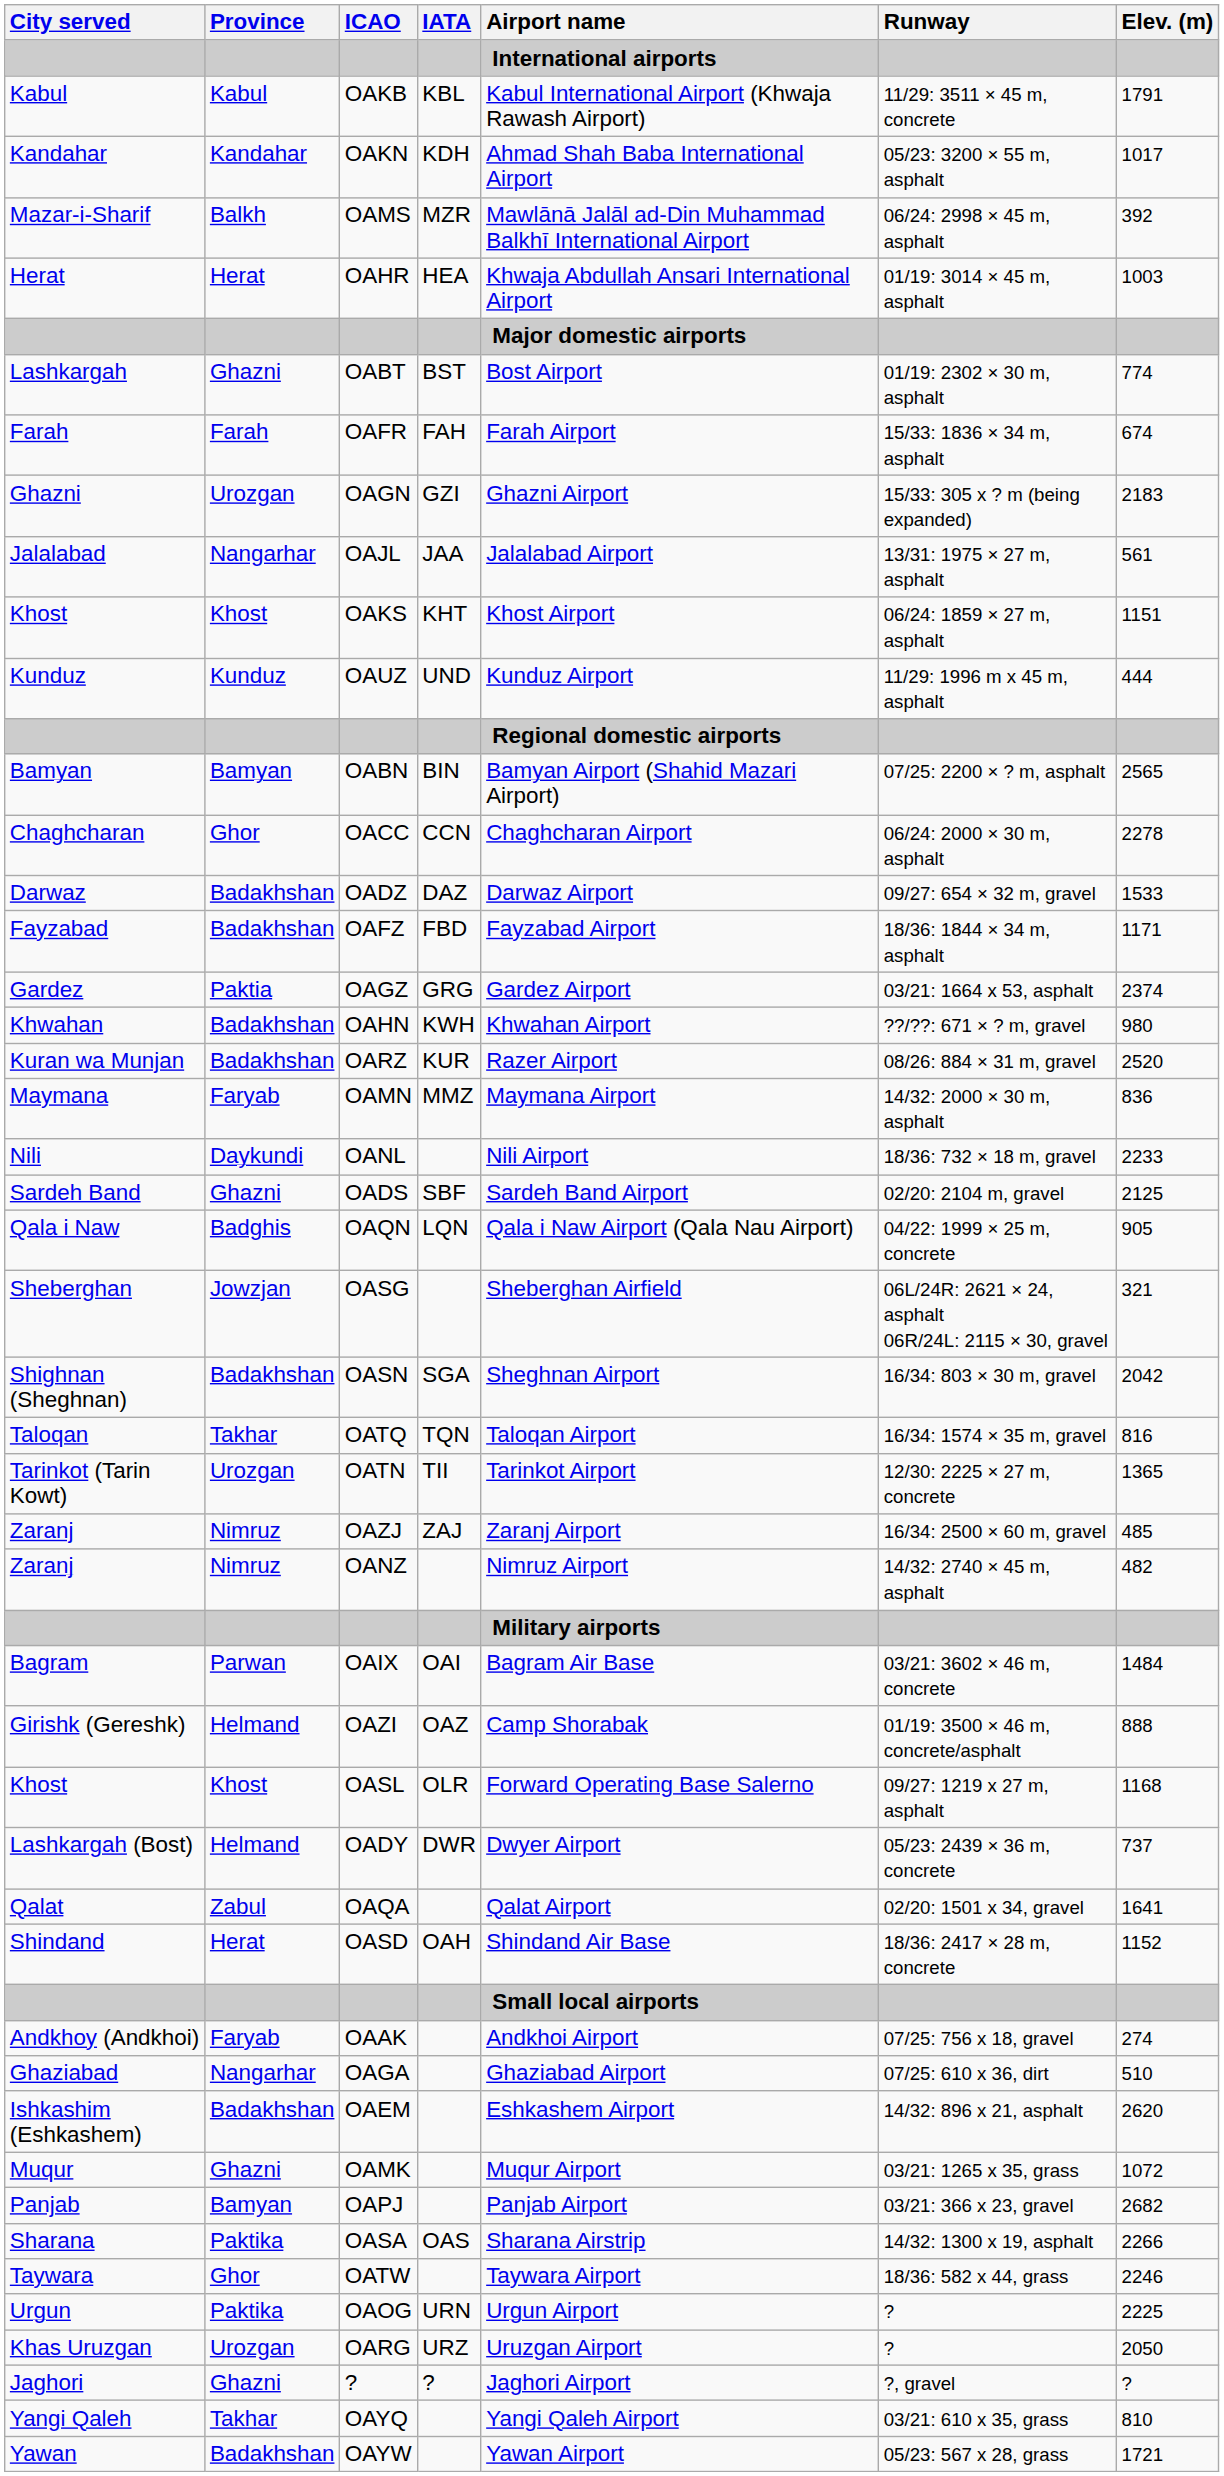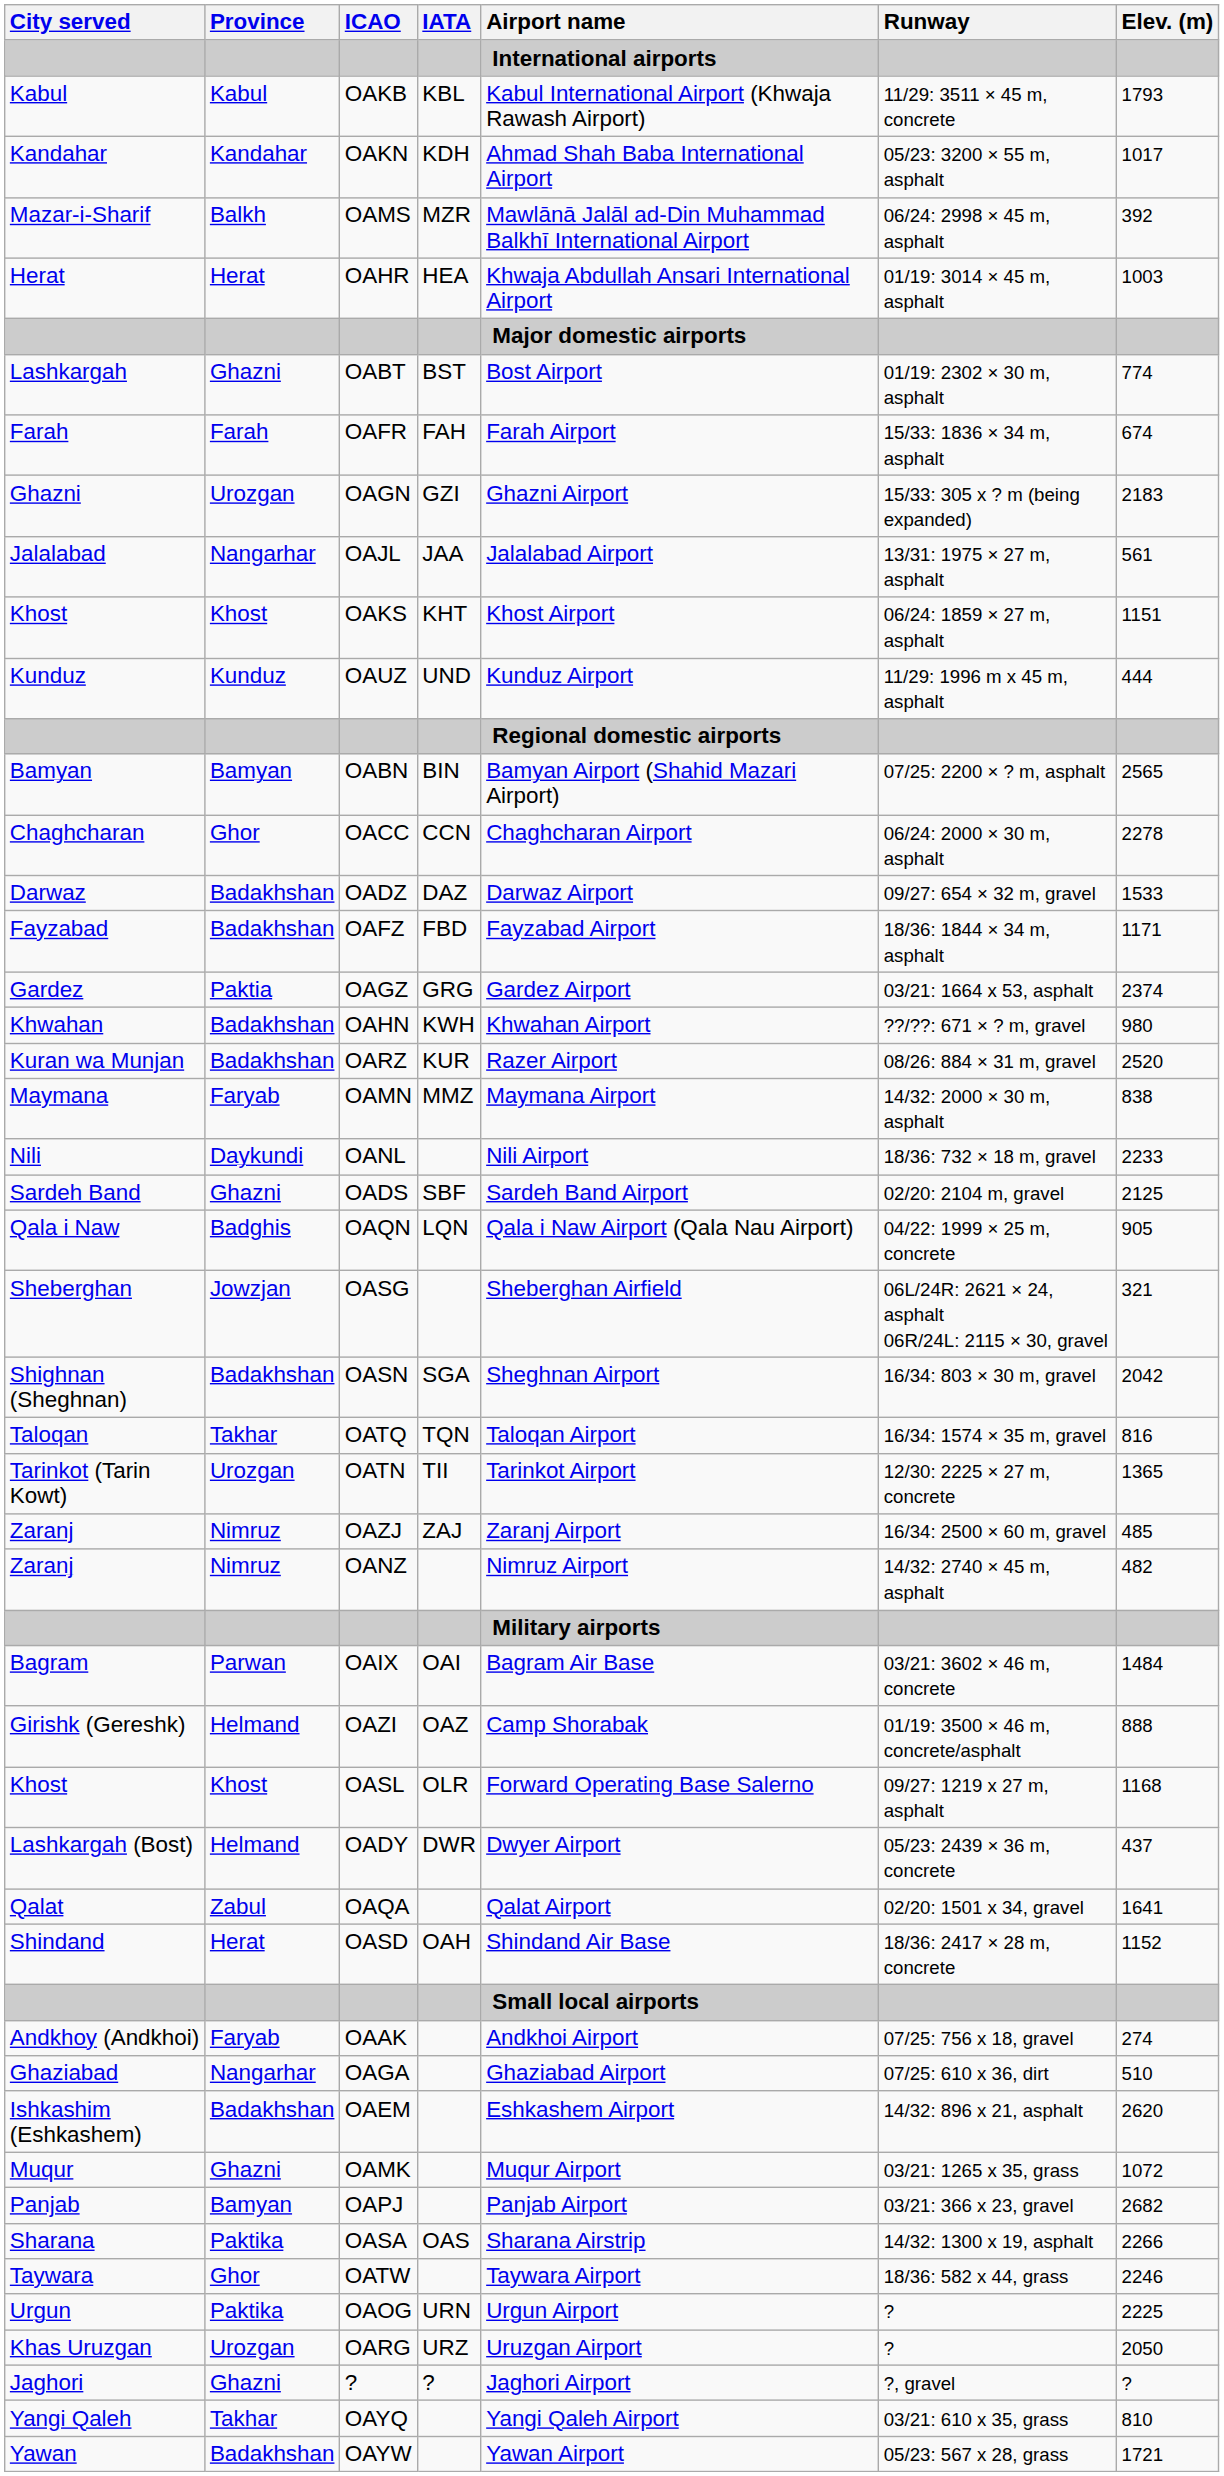OAKB | Elev. (m): 1791 -> 1793
OAMN | Elev. (m): 836 -> 838
OADY | Elev. (m): 737 -> 437
